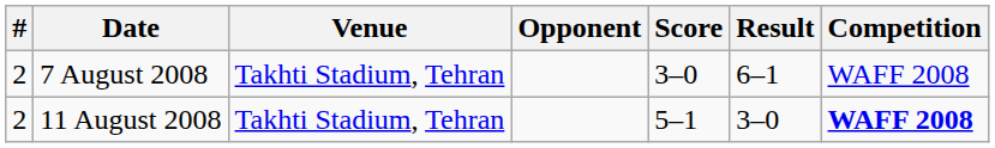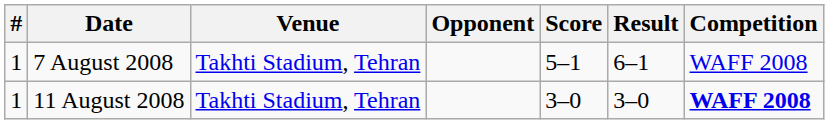7 August 2008 | #: 2 -> 1
7 August 2008 | Score: 3–0 -> 5–1
11 August 2008 | #: 2 -> 1
11 August 2008 | Score: 5–1 -> 3–0
